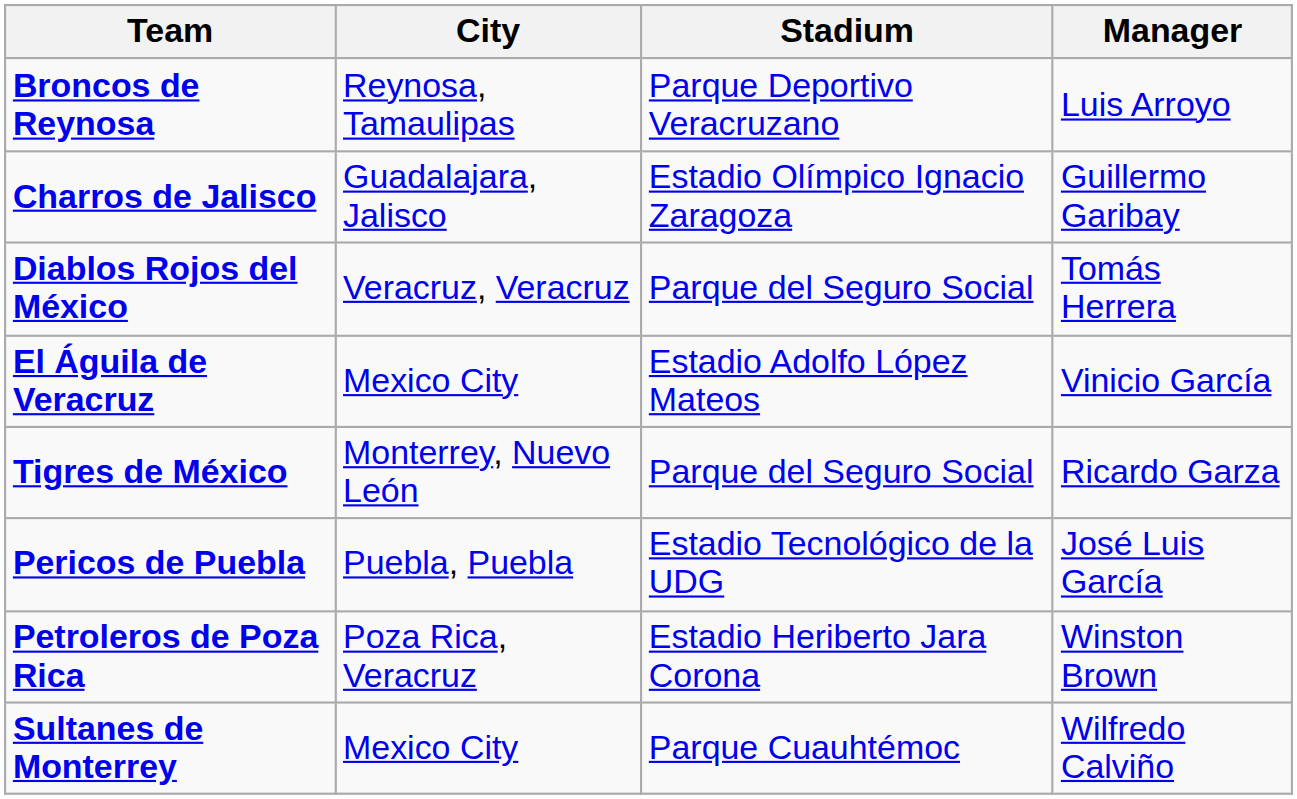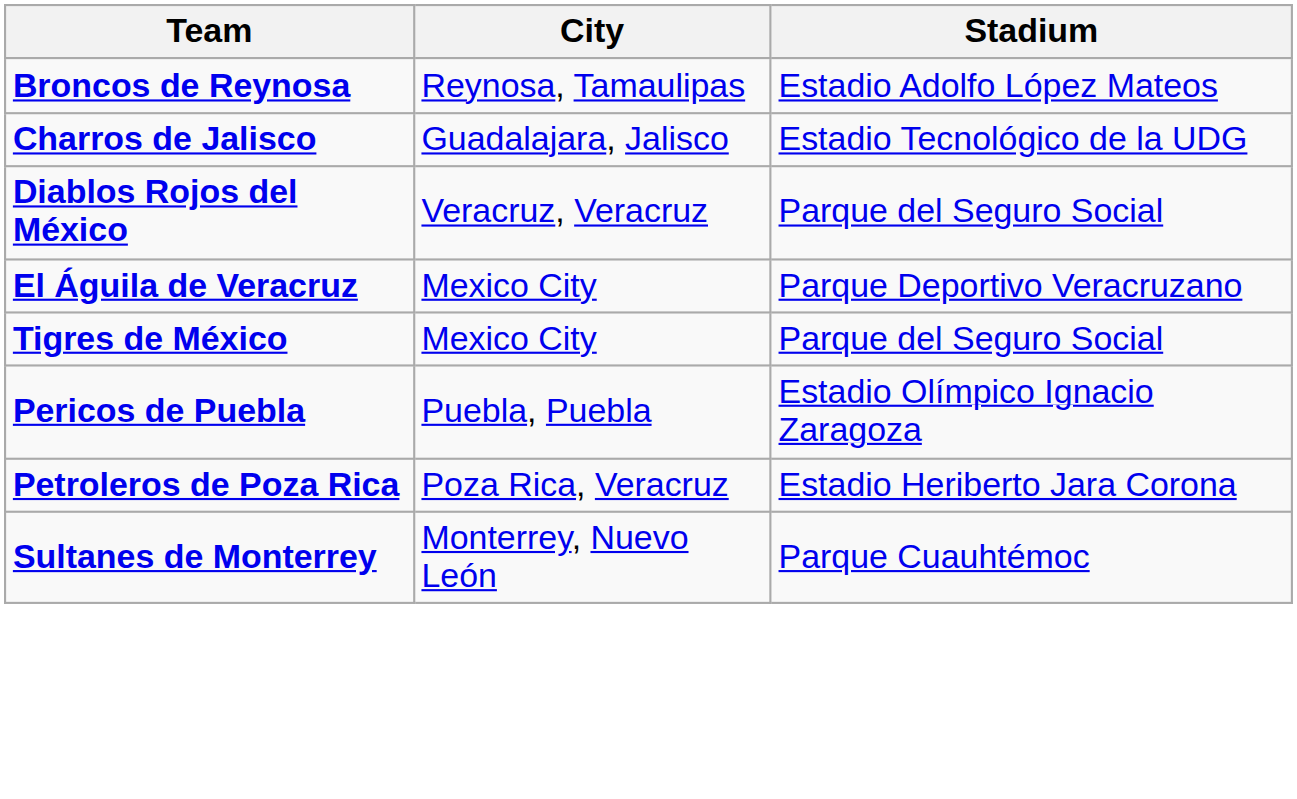- column: Manager | Luis Arroyo | Guillermo Garibay | Tomás Herrera | Vinicio García | Ricardo Garza | José Luis García | Winston Brown | Wilfredo Calviño
Broncos de Reynosa | Stadium: Parque Deportivo Veracruzano -> Estadio Adolfo López Mateos
Charros de Jalisco | Stadium: Estadio Olímpico Ignacio Zaragoza -> Estadio Tecnológico de la UDG
El Águila de Veracruz | Stadium: Estadio Adolfo López Mateos -> Parque Deportivo Veracruzano
Tigres de México | City: Monterrey, Nuevo León -> Mexico City
Pericos de Puebla | Stadium: Estadio Tecnológico de la UDG -> Estadio Olímpico Ignacio Zaragoza
Sultanes de Monterrey | City: Mexico City -> Monterrey, Nuevo León
